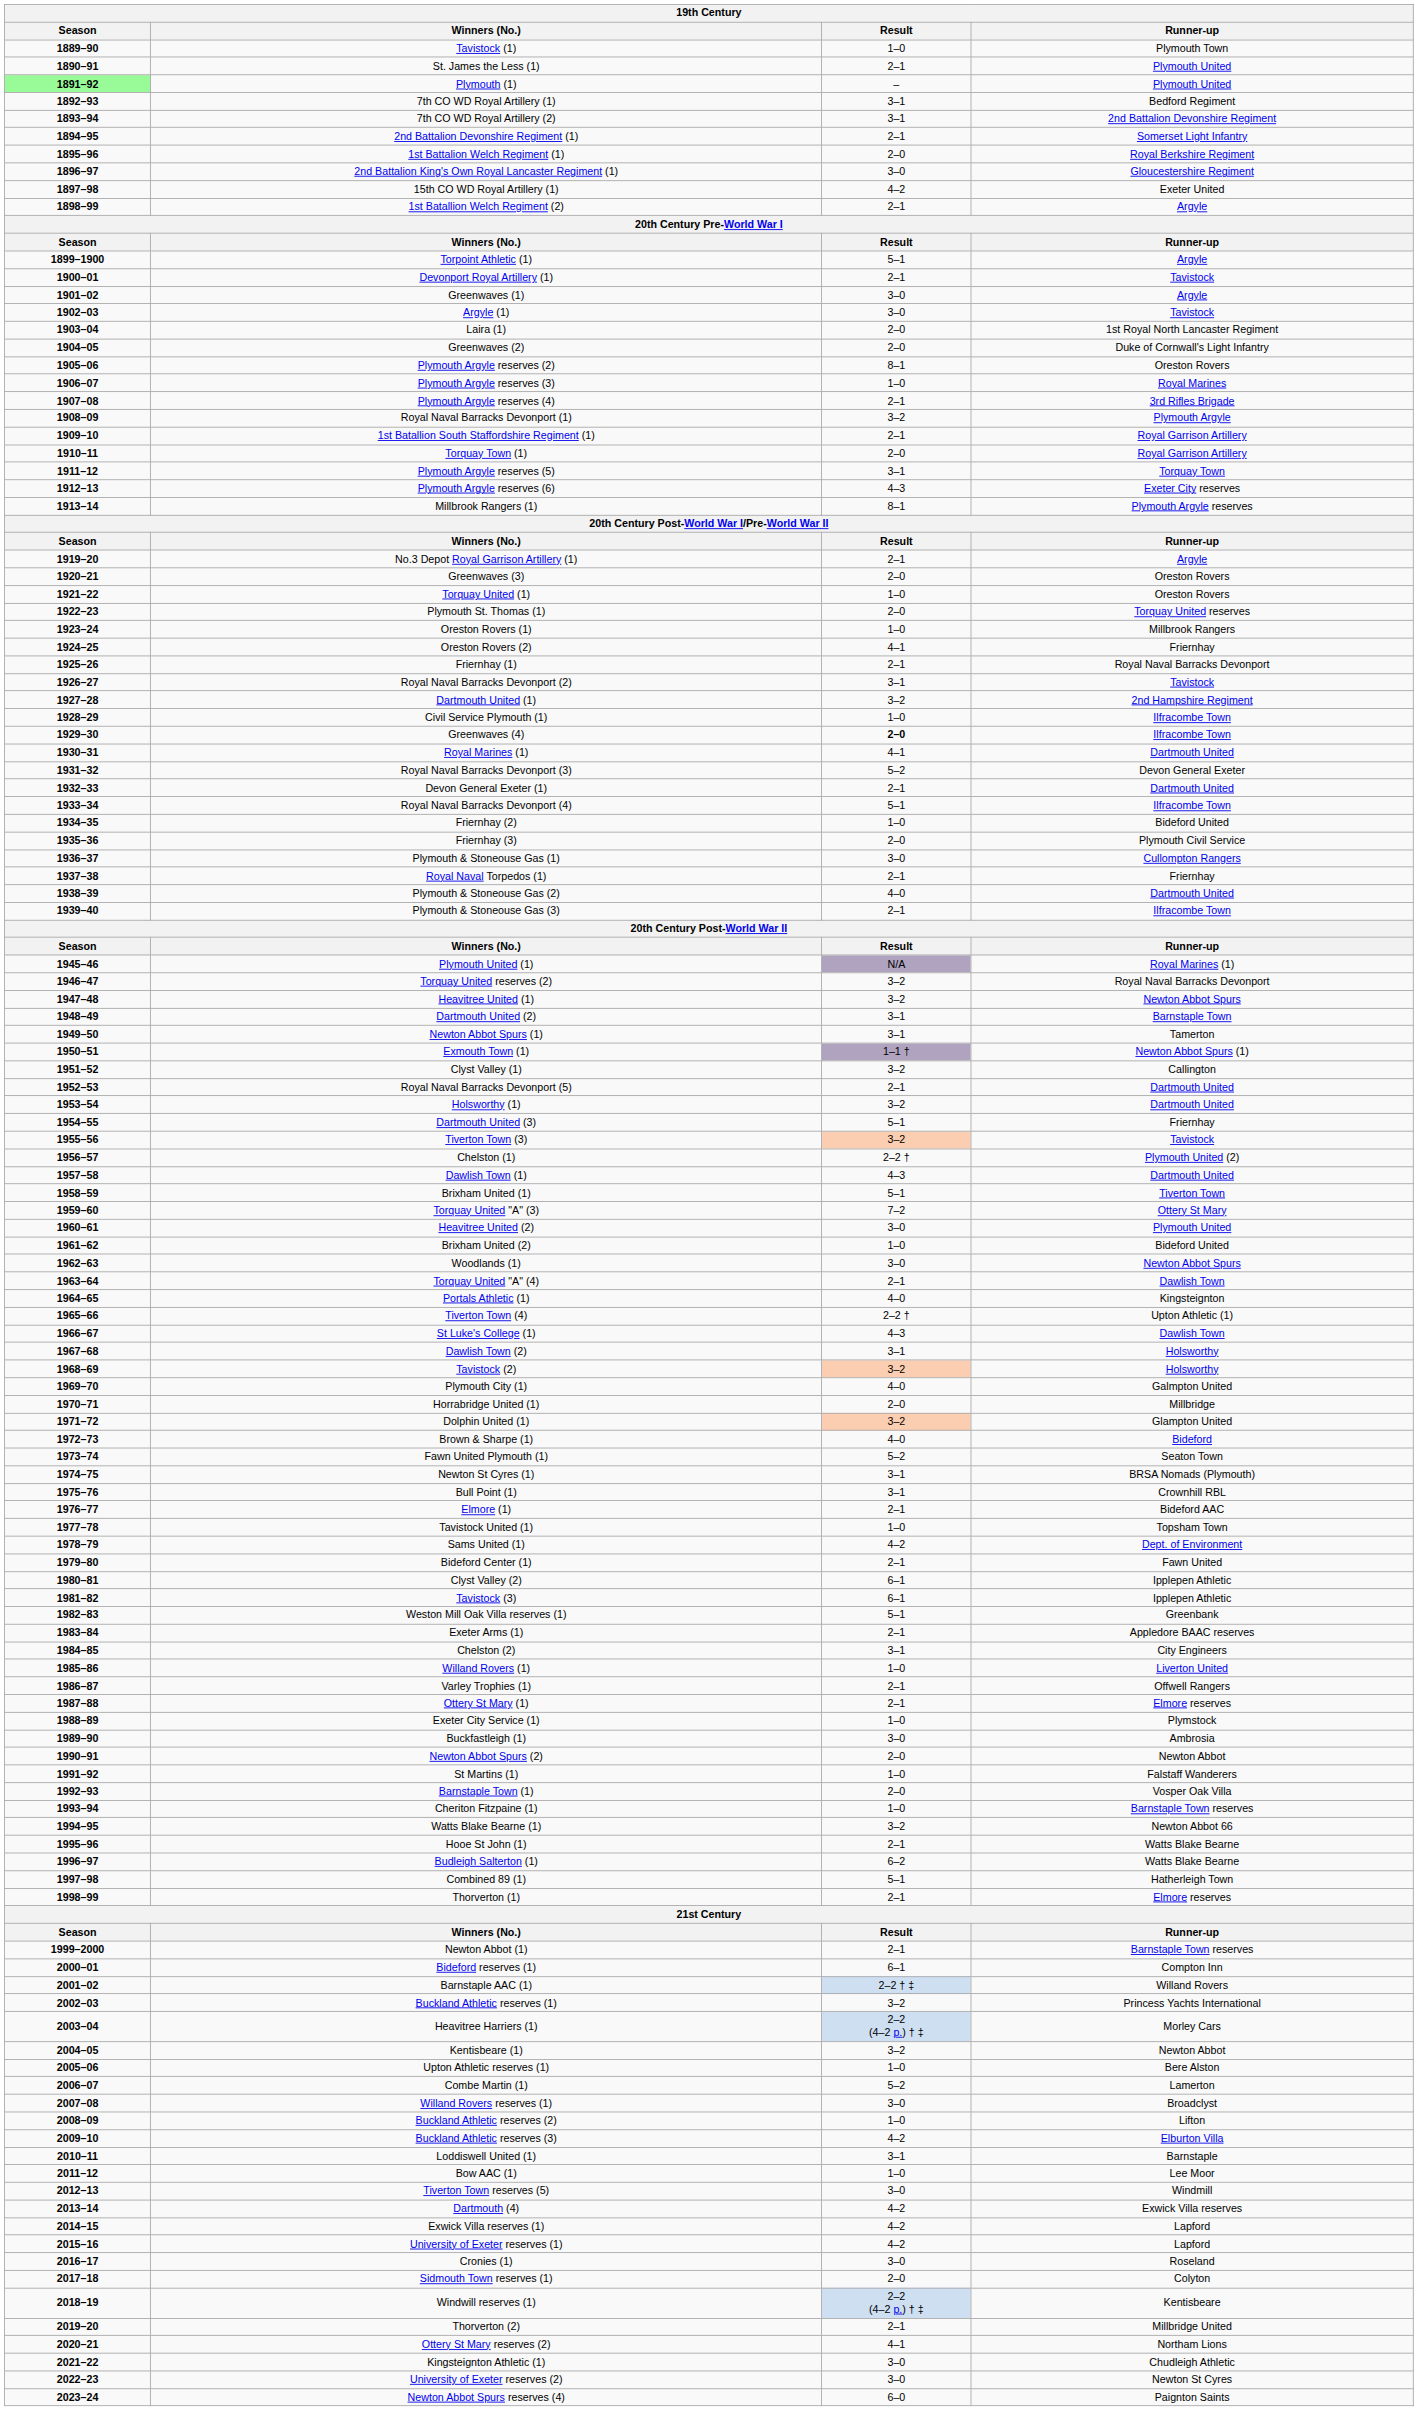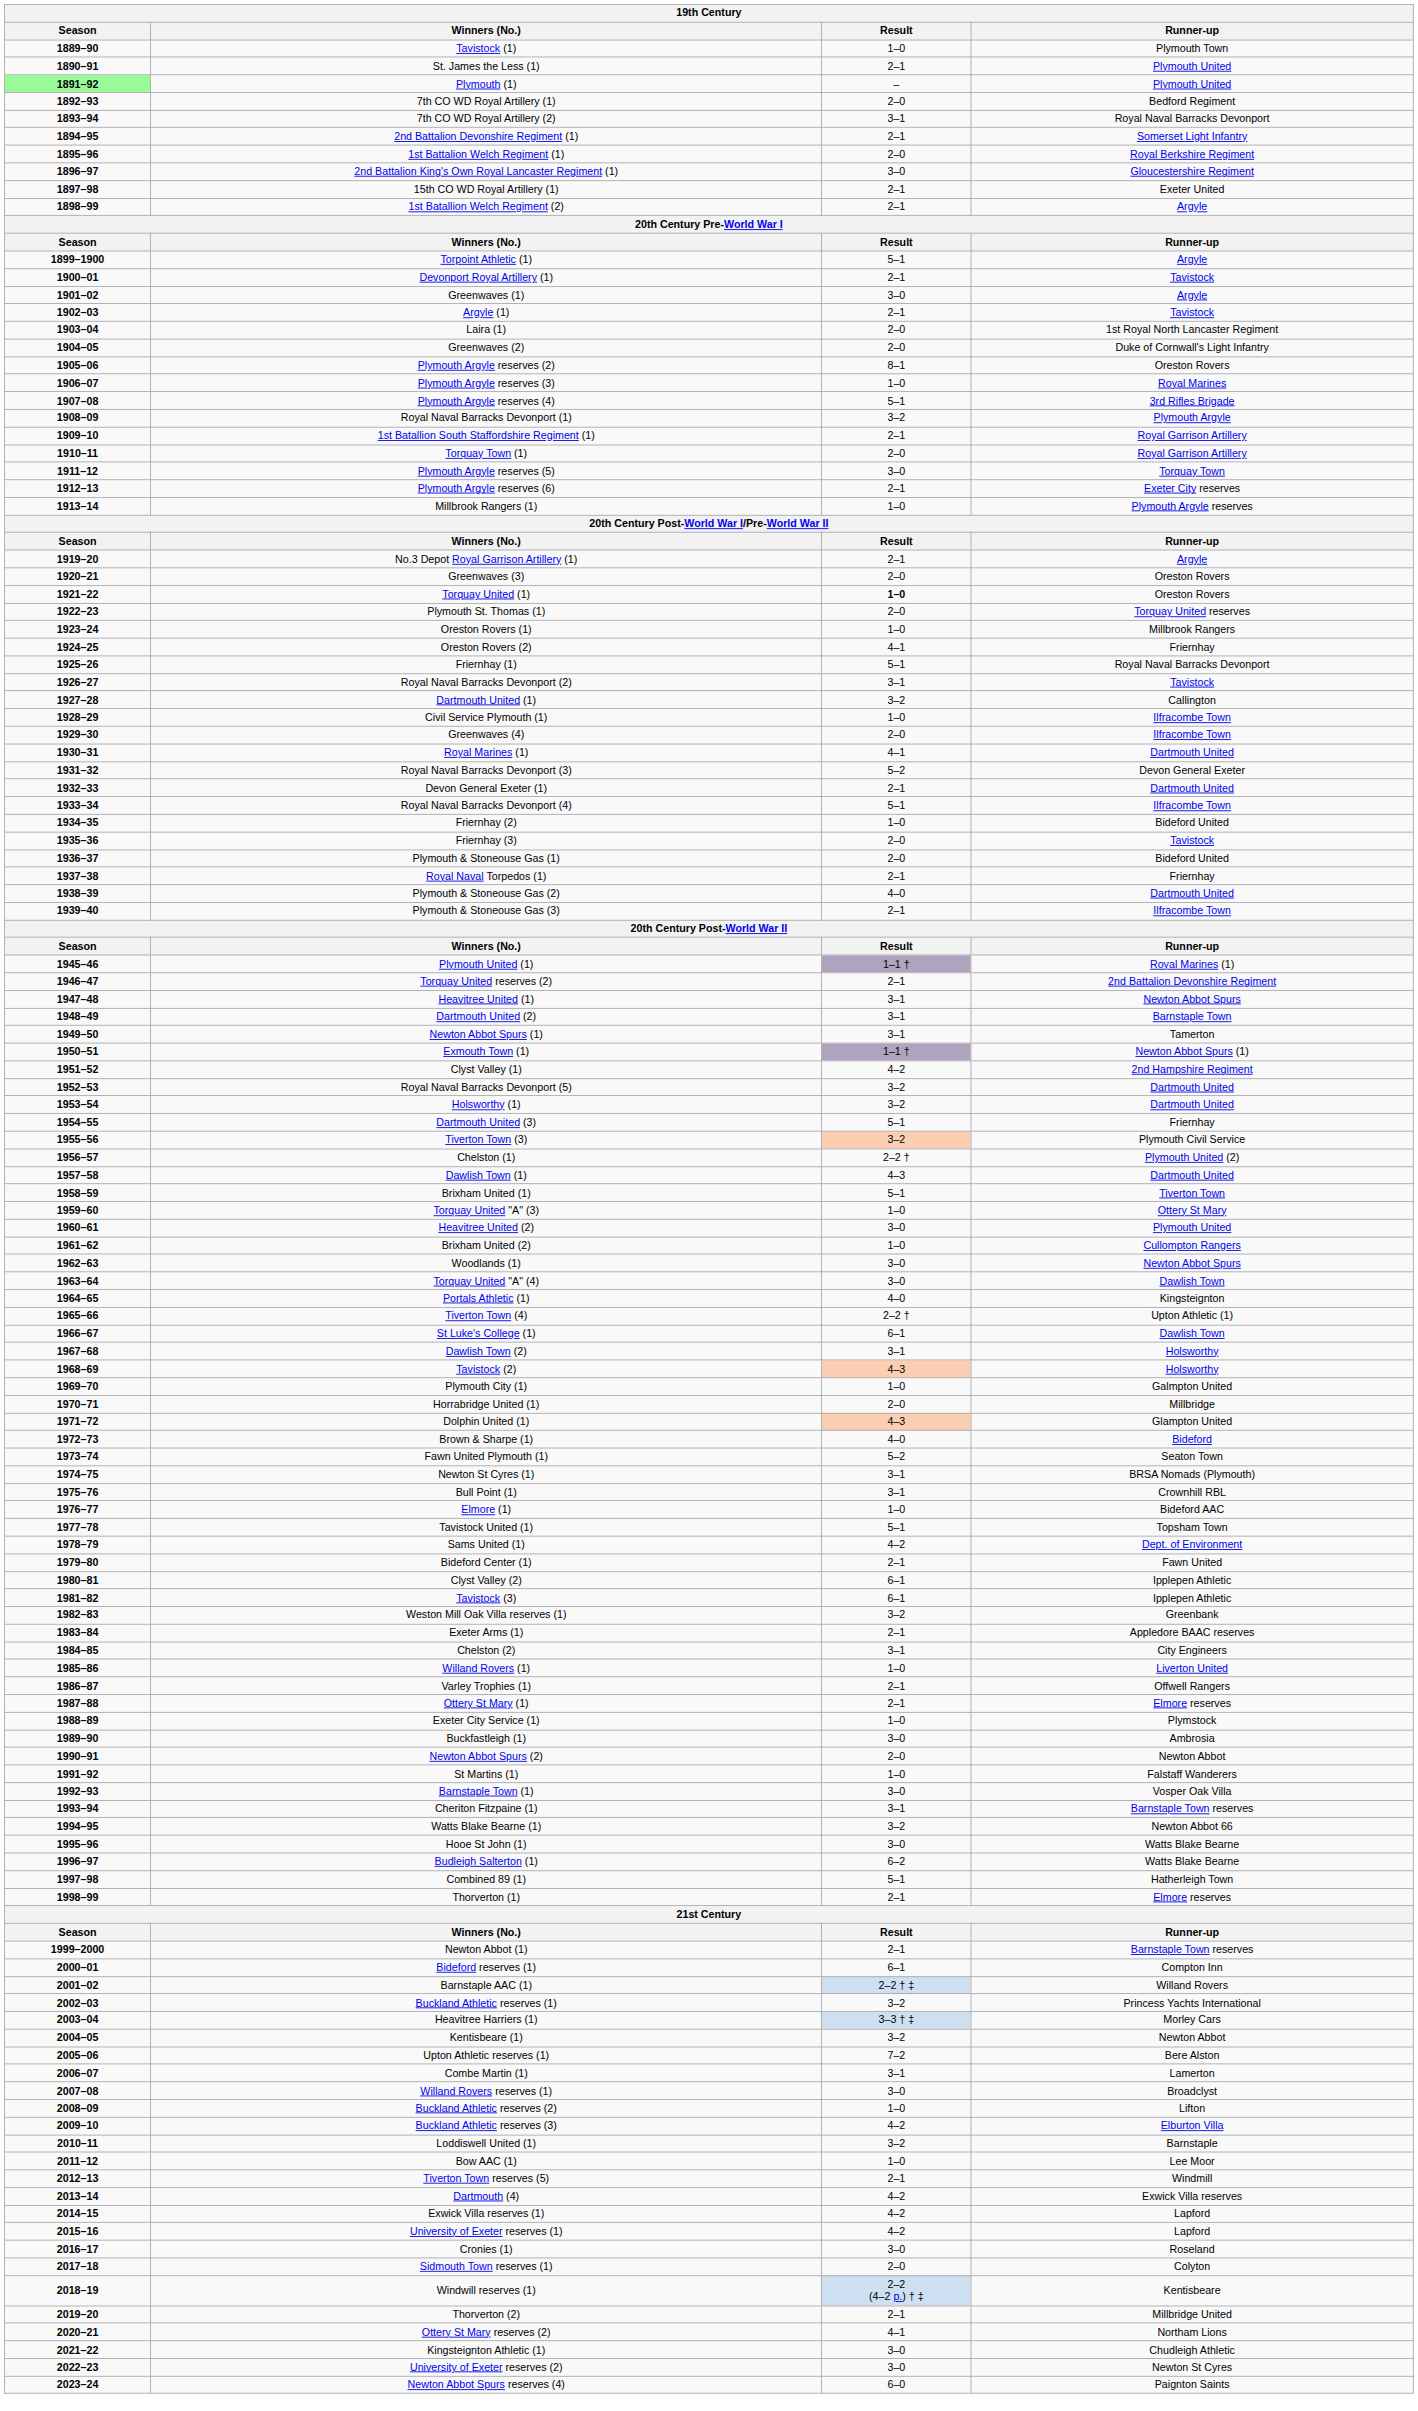7th CO WD Royal Artillery (1) | Result: 3–1 -> 2–0
7th CO WD Royal Artillery (2) | Runner-up: 2nd Battalion Devonshire Regiment -> Royal Naval Barracks Devonport
15th CO WD Royal Artillery (1) | Result: 4–2 -> 2–1
Argyle (1) | Result: 3–0 -> 2–1
Plymouth Argyle reserves (4) | Result: 2–1 -> 5–1
Plymouth Argyle reserves (5) | Result: 3–1 -> 3–0
Plymouth Argyle reserves (6) | Result: 4–3 -> 2–1
Millbrook Rangers (1) | Result: 8–1 -> 1–0
Torquay United (1) | Result: normal -> bold
Friernhay (1) | Result: 2–1 -> 5–1
Dartmouth United (1) | Runner-up: 2nd Hampshire Regiment -> Callington
Greenwaves (4) | Result: bold -> normal
Friernhay (3) | Runner-up: Plymouth Civil Service -> Tavistock
Plymouth & Stoneouse Gas (1) | Result: 3–0 -> 2–0
Plymouth & Stoneouse Gas (1) | Runner-up: Cullompton Rangers -> Bideford United
Plymouth United (1) | Result: N/A -> 1–1 †
Torquay United reserves (2) | Result: 3–2 -> 2–1
Torquay United reserves (2) | Runner-up: Royal Naval Barracks Devonport -> 2nd Battalion Devonshire Regiment
Heavitree United (1) | Result: 3–2 -> 3–1
Clyst Valley (1) | Result: 3–2 -> 4–2
Clyst Valley (1) | Runner-up: Callington -> 2nd Hampshire Regiment
Royal Naval Barracks Devonport (5) | Result: 2–1 -> 3–2
Tiverton Town (3) | Runner-up: Tavistock -> Plymouth Civil Service
Torquay United "A" (3) | Result: 7–2 -> 1–0
Brixham United (2) | Runner-up: Bideford United -> Cullompton Rangers
Torquay United "A" (4) | Result: 2–1 -> 3–0
St Luke's College (1) | Result: 4–3 -> 6–1
Tavistock (2) | Result: 3–2 -> 4–3
Plymouth City (1) | Result: 4–0 -> 1–0
Dolphin United (1) | Result: 3–2 -> 4–3
Elmore (1) | Result: 2–1 -> 1–0
Tavistock United (1) | Result: 1–0 -> 5–1
Weston Mill Oak Villa reserves (1) | Result: 5–1 -> 3–2
Barnstaple Town (1) | Result: 2–0 -> 3–0
Cheriton Fitzpaine (1) | Result: 1–0 -> 3–1
Hooe St John (1) | Result: 2–1 -> 3–0
Heavitree Harriers (1) | Result: 2–2 (4–2 p.) † ‡ -> 3–3 † ‡
Upton Athletic reserves (1) | Result: 1–0 -> 7–2
Combe Martin (1) | Result: 5–2 -> 3–1
Loddiswell United (1) | Result: 3–1 -> 3–2
Tiverton Town reserves (5) | Result: 3–0 -> 2–1
